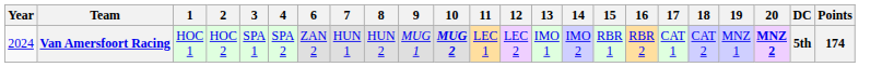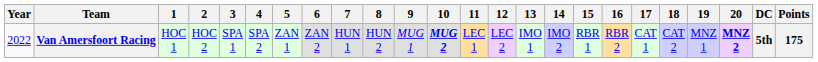+ column: 5 | ZAN 1
Van Amersfoort Racing | Year: 2024 -> 2022
Van Amersfoort Racing | Points: 174 -> 175
